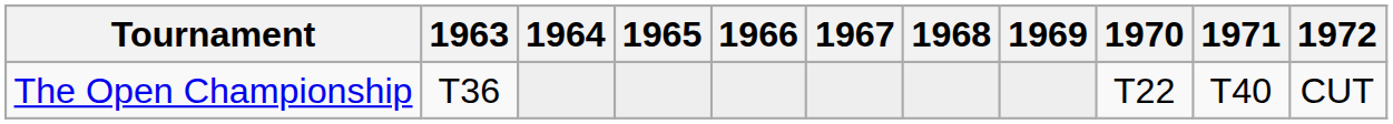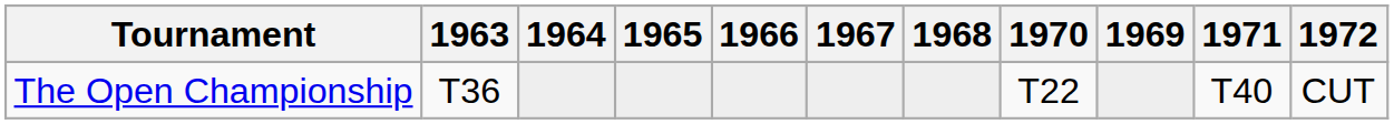columns swapped: 1969 <-> 1970
